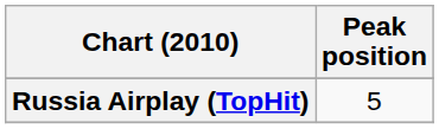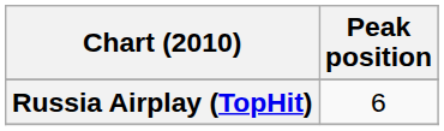Russia Airplay (TopHit) | Peak position: 5 -> 6
